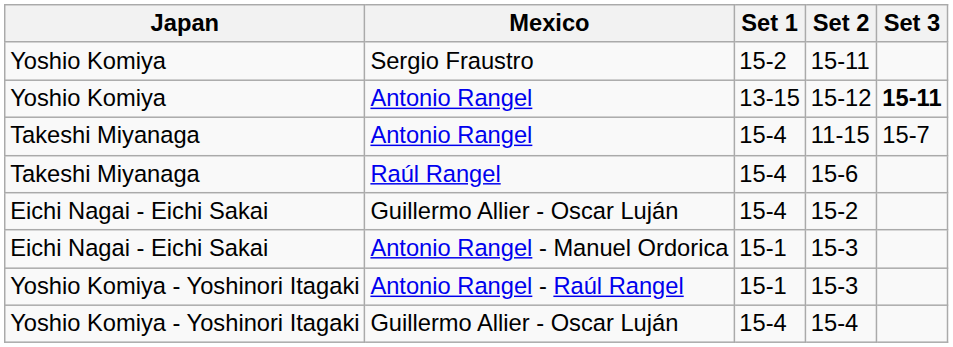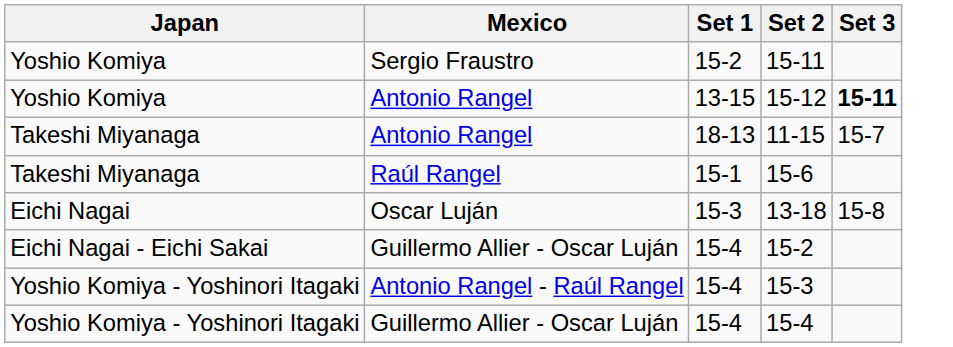11-15 | Set 1: 15-4 -> 18-13
15-6 | Set 1: 15-4 -> 15-1
+ row: Eichi Nagai | Oscar Luján | 15-3 | 13-18 | 15-8
- row: Eichi Nagai - Eichi Sakai | Antonio Rangel - Manuel Ordorica | 15-1 | 15-3
Antonio Rangel - Raúl Rangel / 15-3 | Set 1: 15-1 -> 15-4
